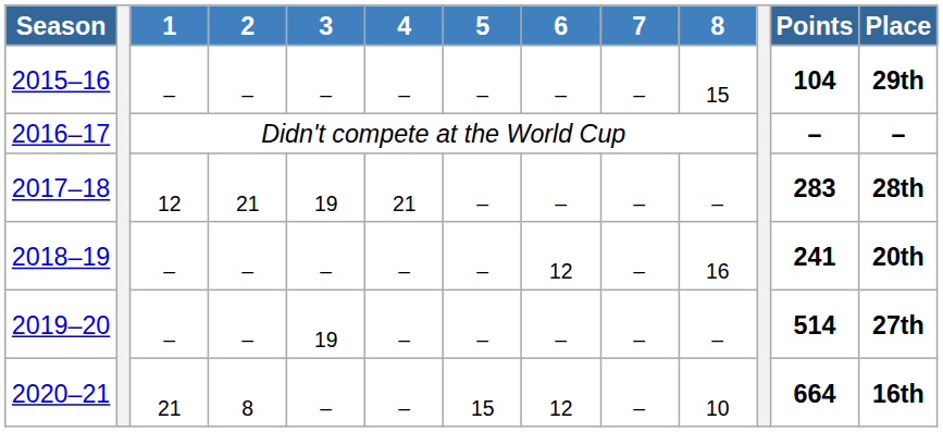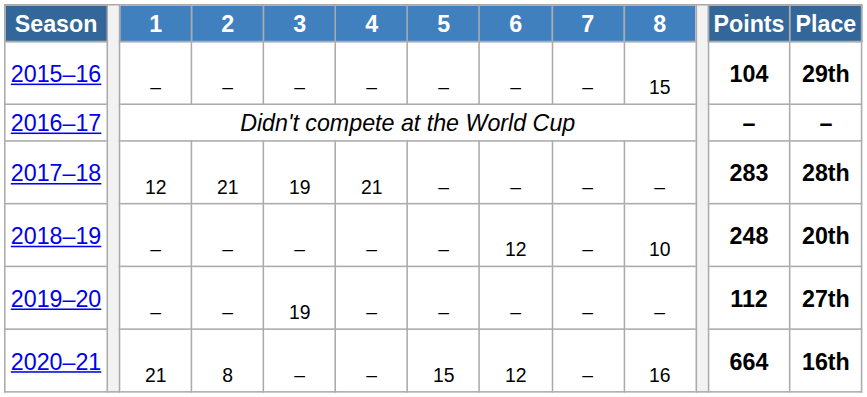2018–19 | 8: 16 -> 10
2018–19 | Points: 241 -> 248
2019–20 | Points: 514 -> 112
2020–21 | 8: 10 -> 16
